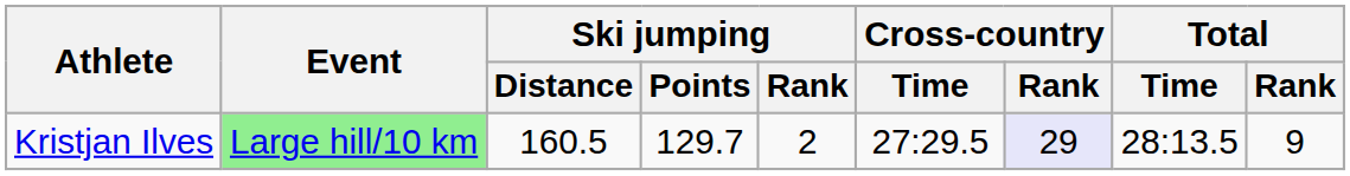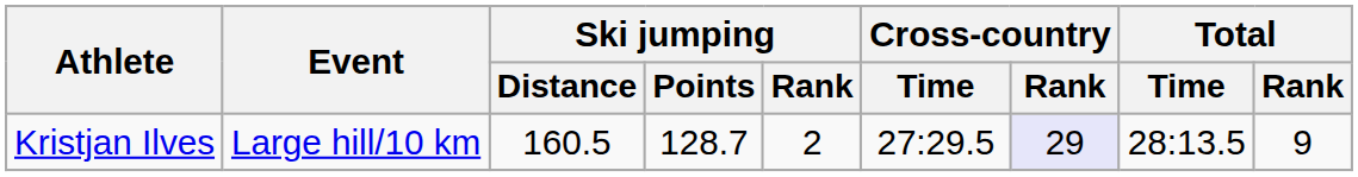Kristjan Ilves | Event: lightgreen background -> no background
Kristjan Ilves | Ski jumping / Points: 129.7 -> 128.7
